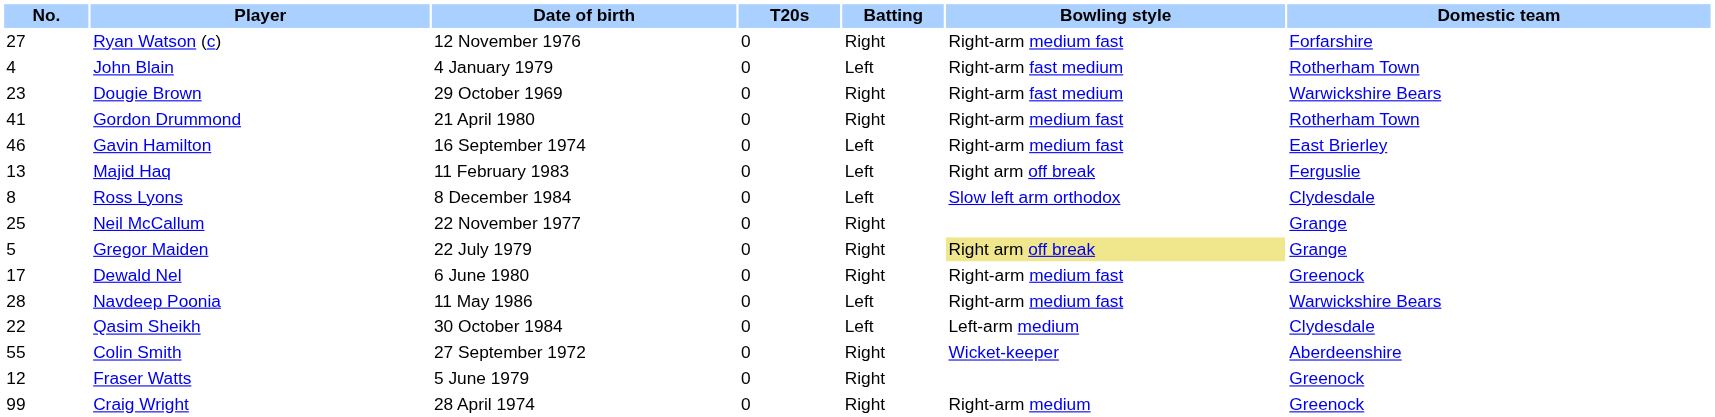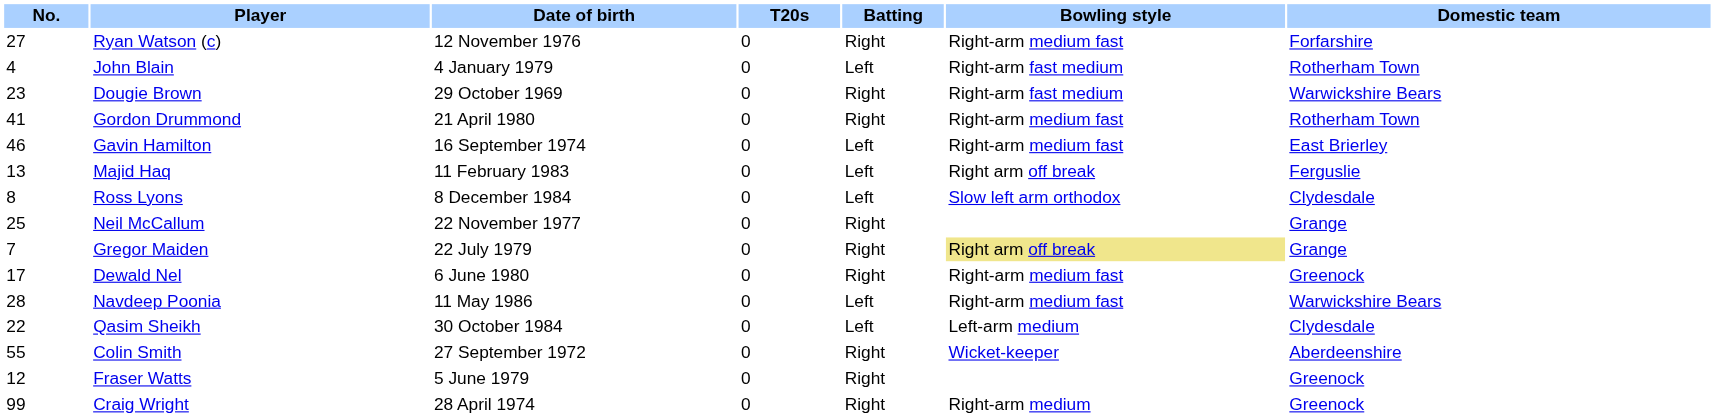Gregor Maiden | No.: 5 -> 7
